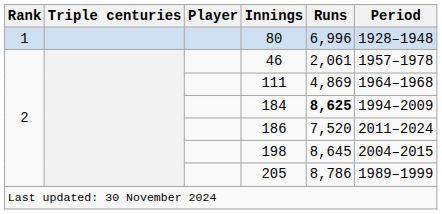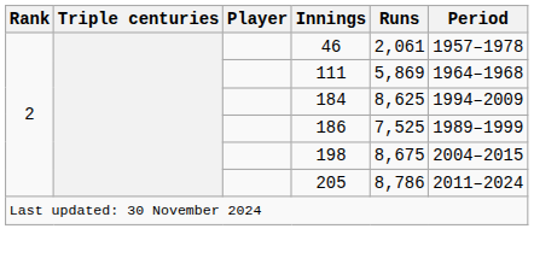- row: 1 | 80 | 6,996 | 1928–1948
111 | Runs: 4,869 -> 5,869
184 | Runs: bold -> normal
186 | Runs: 7,520 -> 7,525
186 | Period: 2011–2024 -> 1989–1999
198 | Runs: 8,645 -> 8,675
205 | Period: 1989–1999 -> 2011–2024
